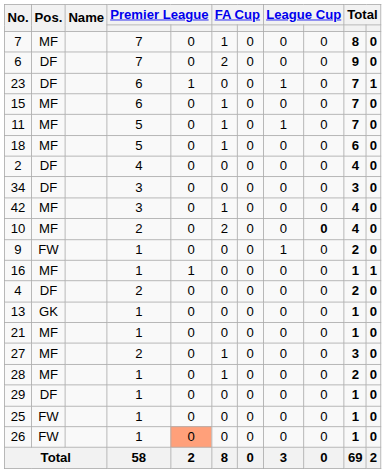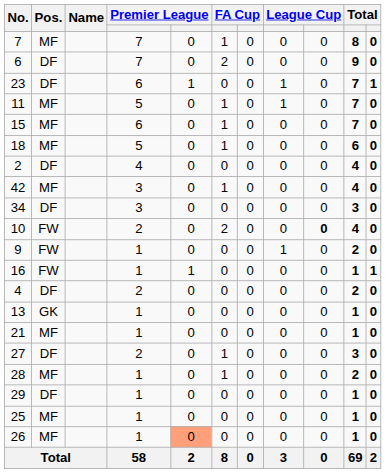rows swapped: 15 <-> 11
rows swapped: 42 <-> 34
10 | Pos.: MF -> FW
16 | Pos.: MF -> FW
27 | Pos.: MF -> DF
25 | Pos.: FW -> MF
26 | Pos.: FW -> MF
